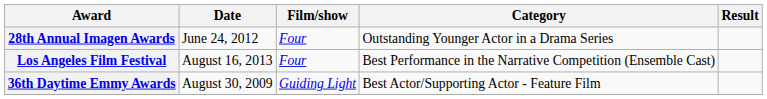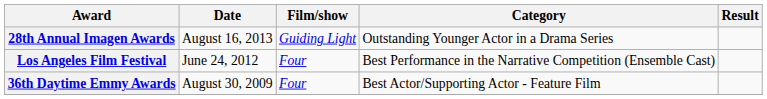28th Annual Imagen Awards | Date: June 24, 2012 -> August 16, 2013
28th Annual Imagen Awards | Film/show: Four -> Guiding Light
Los Angeles Film Festival | Date: August 16, 2013 -> June 24, 2012
36th Daytime Emmy Awards | Film/show: Guiding Light -> Four
